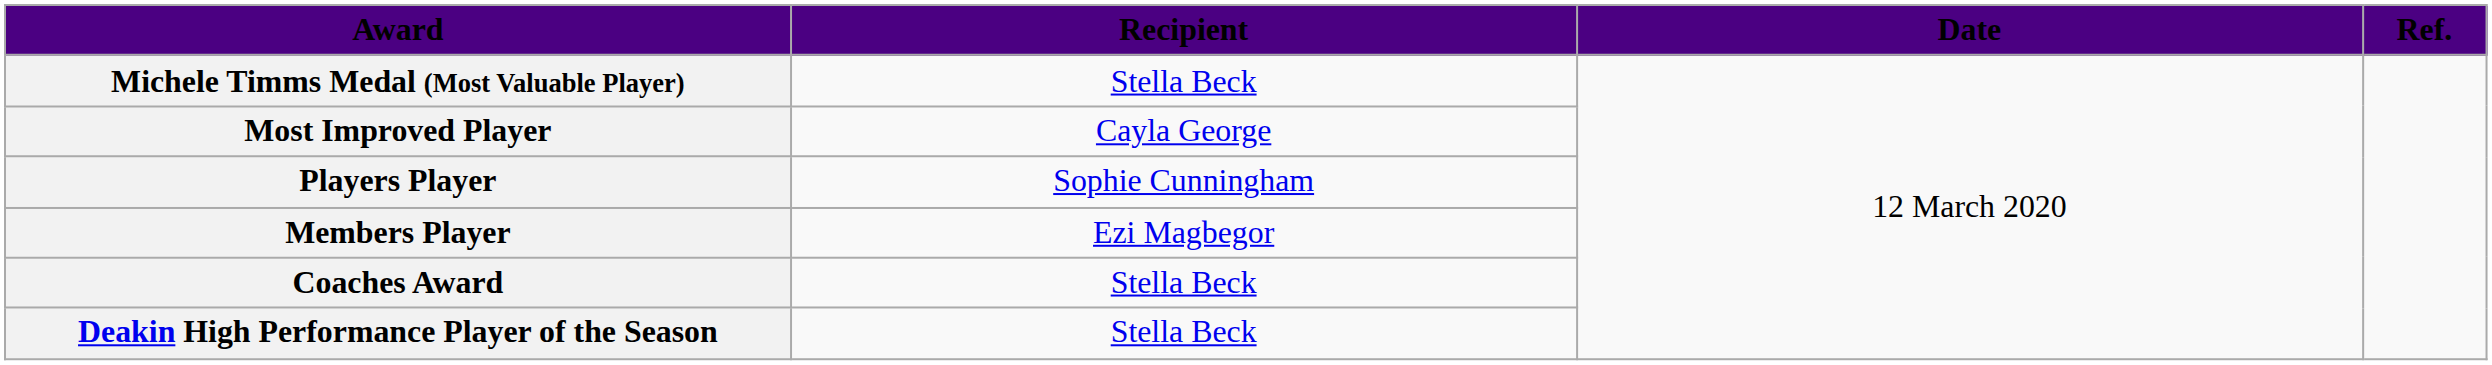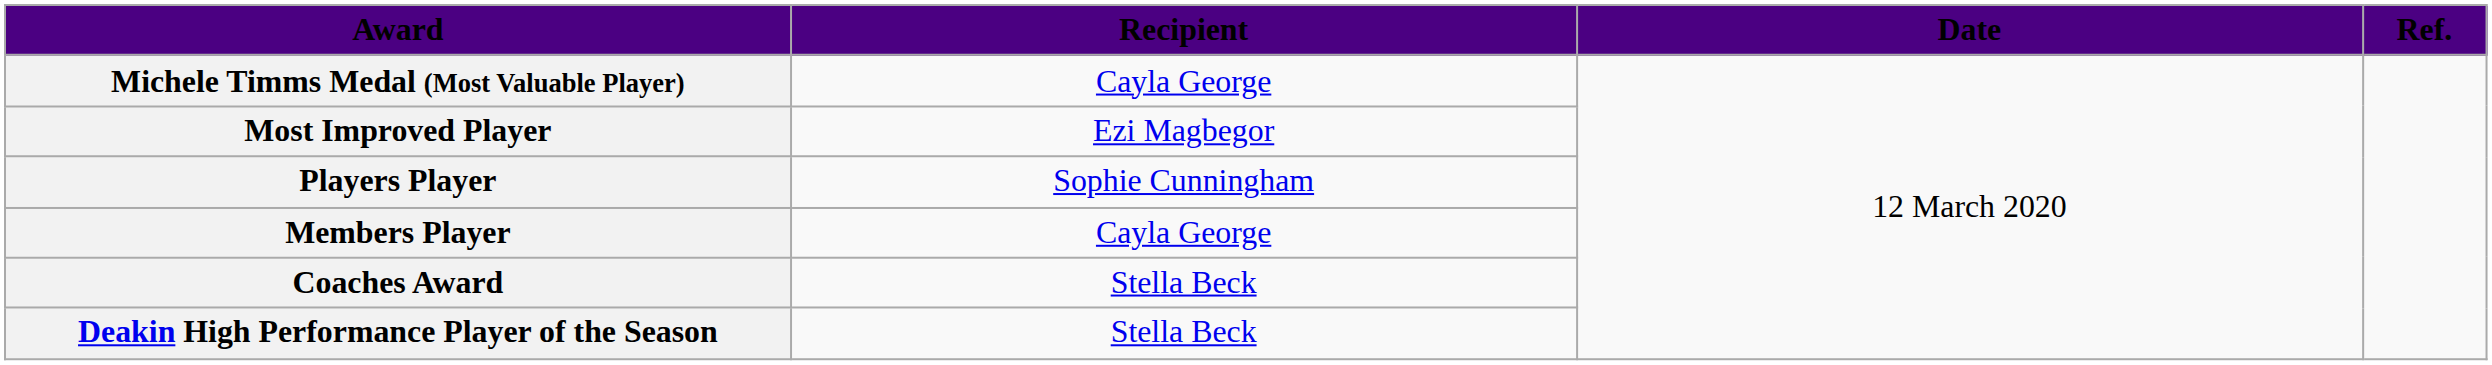Michele Timms Medal (Most Valuable Player) | Recipient: Stella Beck -> Cayla George
Most Improved Player | Recipient: Cayla George -> Ezi Magbegor
Members Player | Recipient: Ezi Magbegor -> Cayla George
